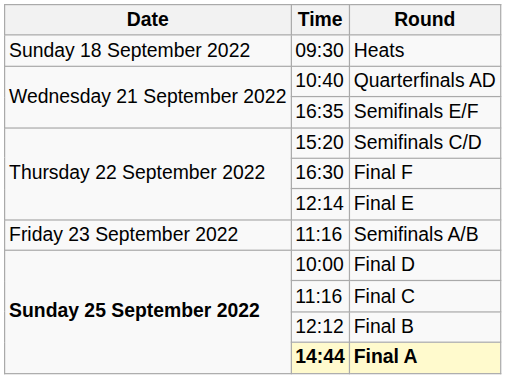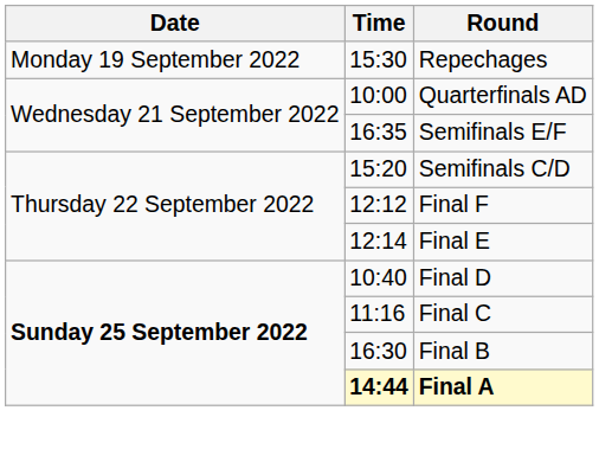- row: Sunday 18 September 2022 | 09:30 | Heats
+ row: Monday 19 September 2022 | 15:30 | Repechages
Quarterfinals AD | Time: 10:40 -> 10:00
Final F | Time: 16:30 -> 12:12
- row: Friday 23 September 2022 | 11:16 | Semifinals A/B
Final D | Time: 10:00 -> 10:40
Final B | Time: 12:12 -> 16:30
